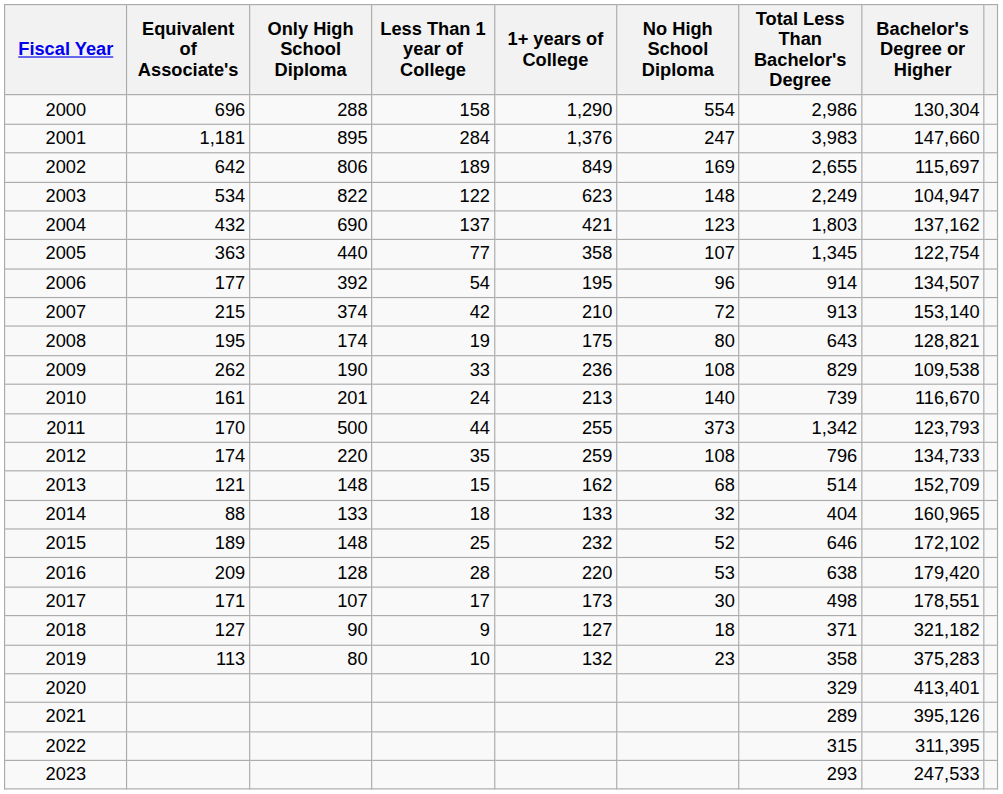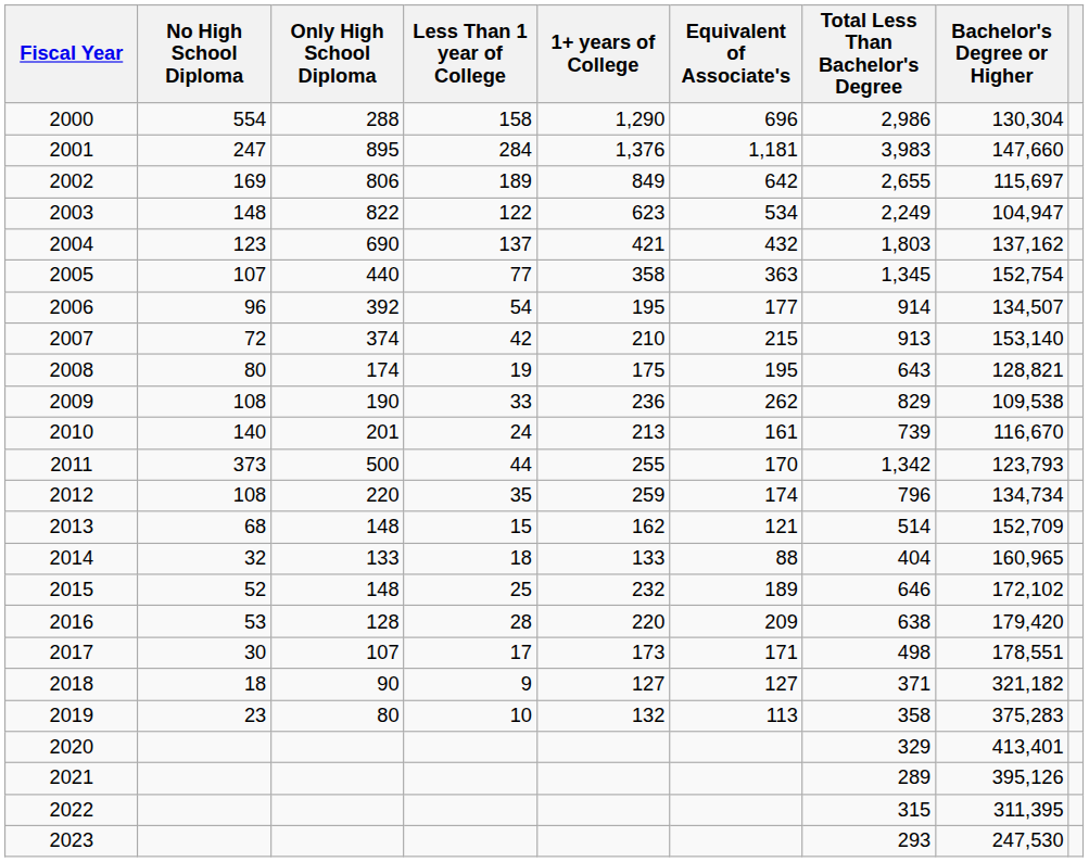columns swapped: No High School Diploma <-> Equivalent of Associate's
2005 | Bachelor's Degree or Higher: 122,754 -> 152,754
2012 | Bachelor's Degree or Higher: 134,733 -> 134,734
2023 | Bachelor's Degree or Higher: 247,533 -> 247,530
